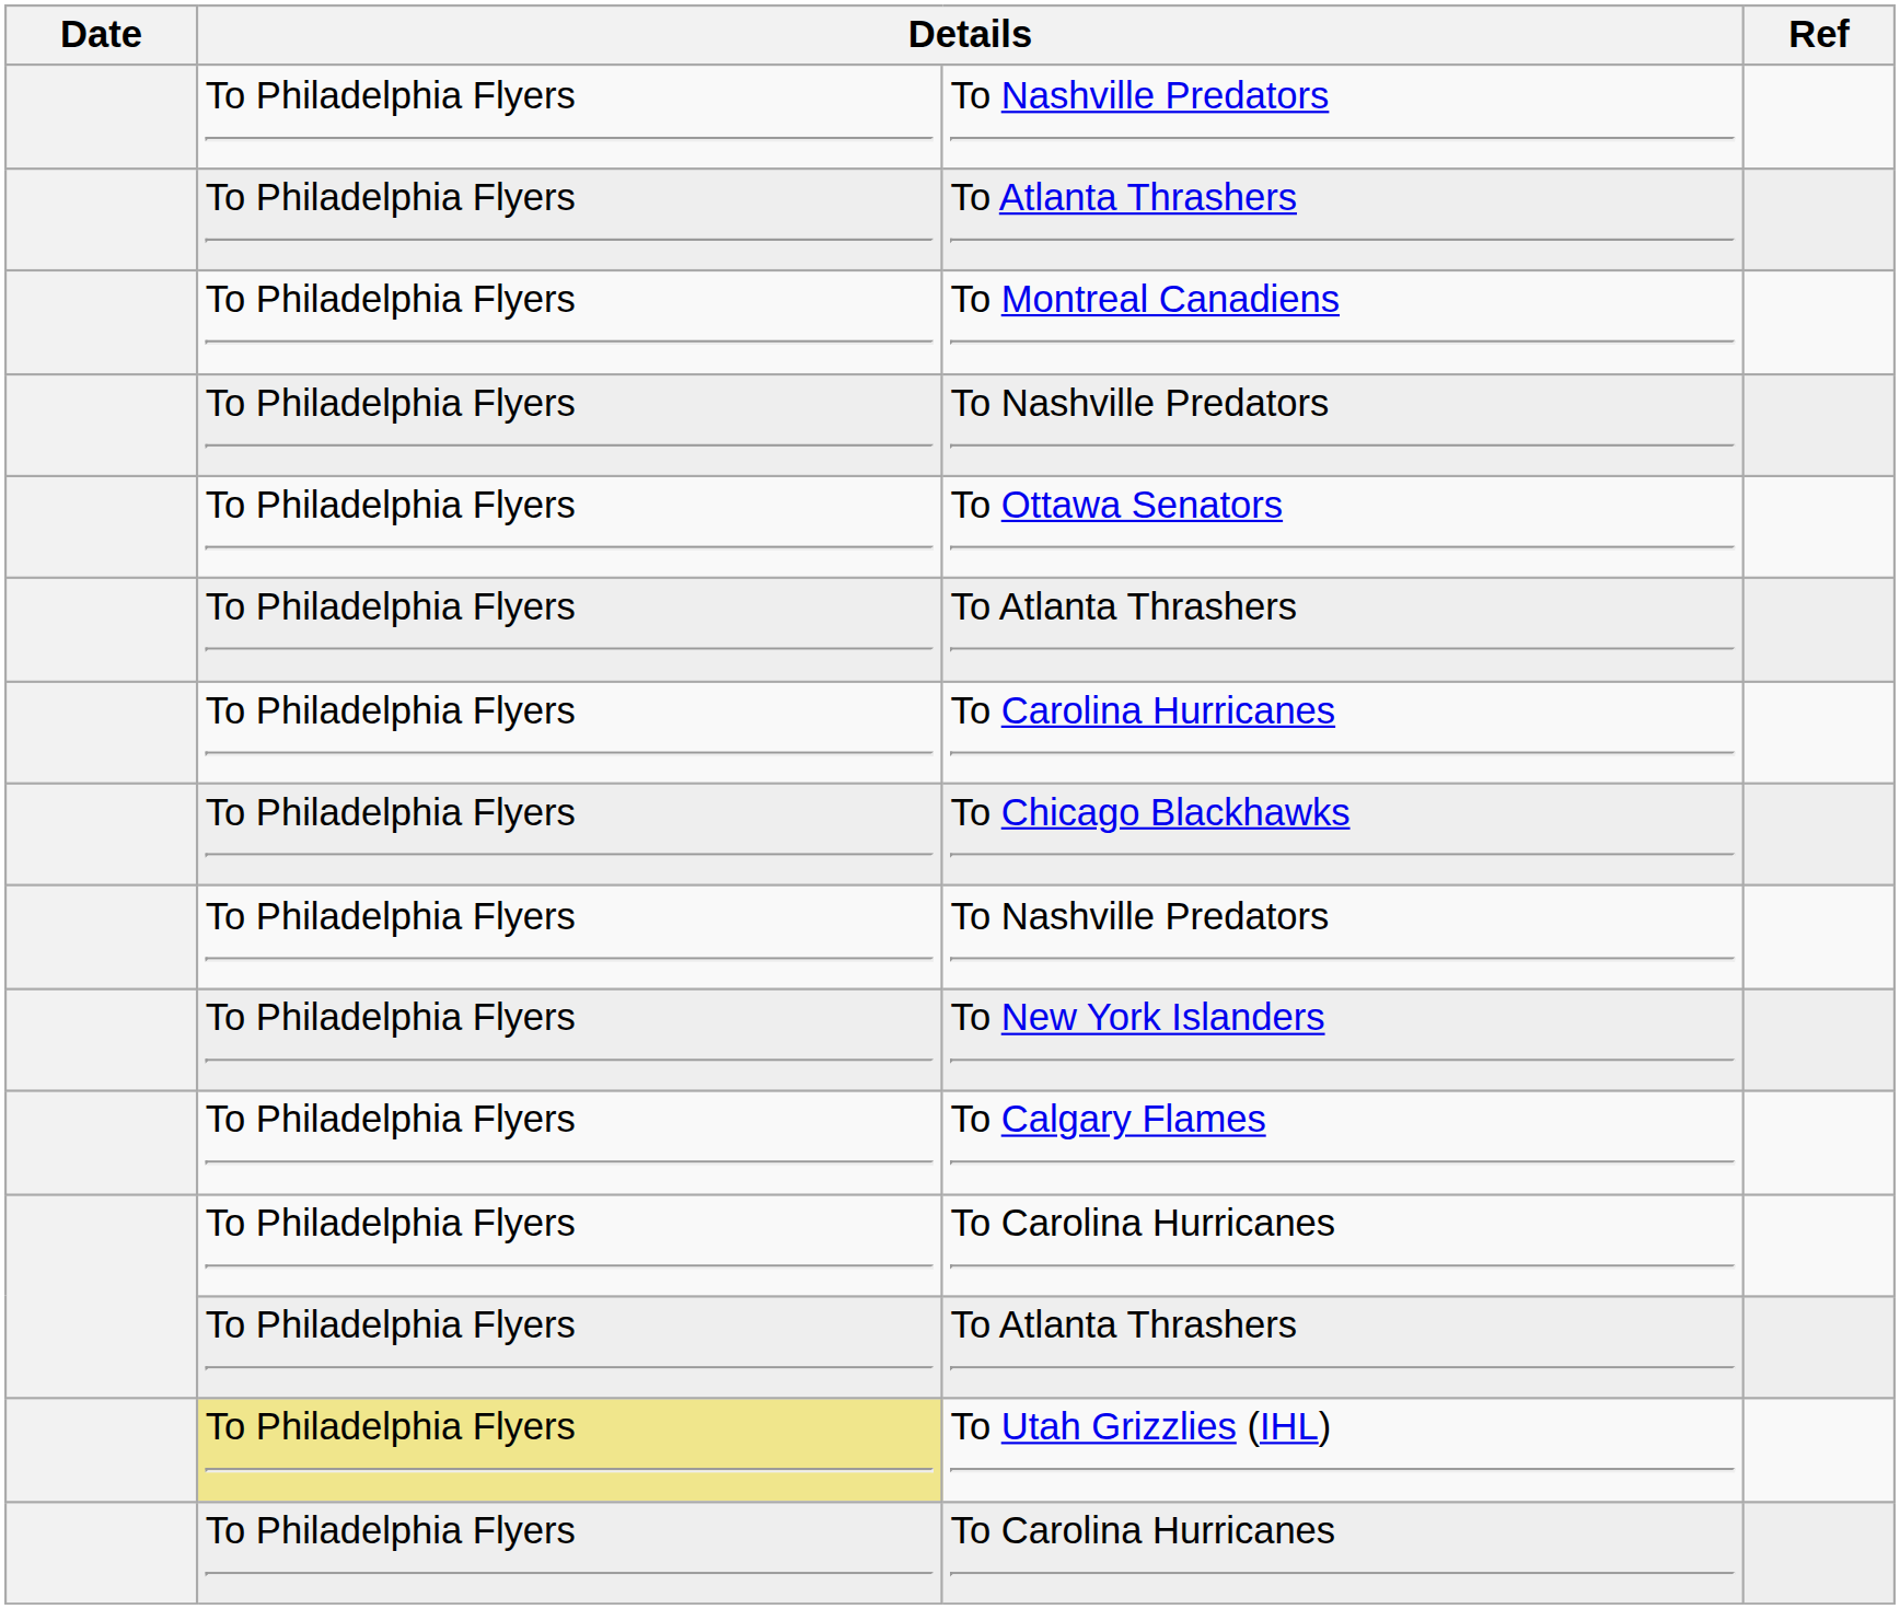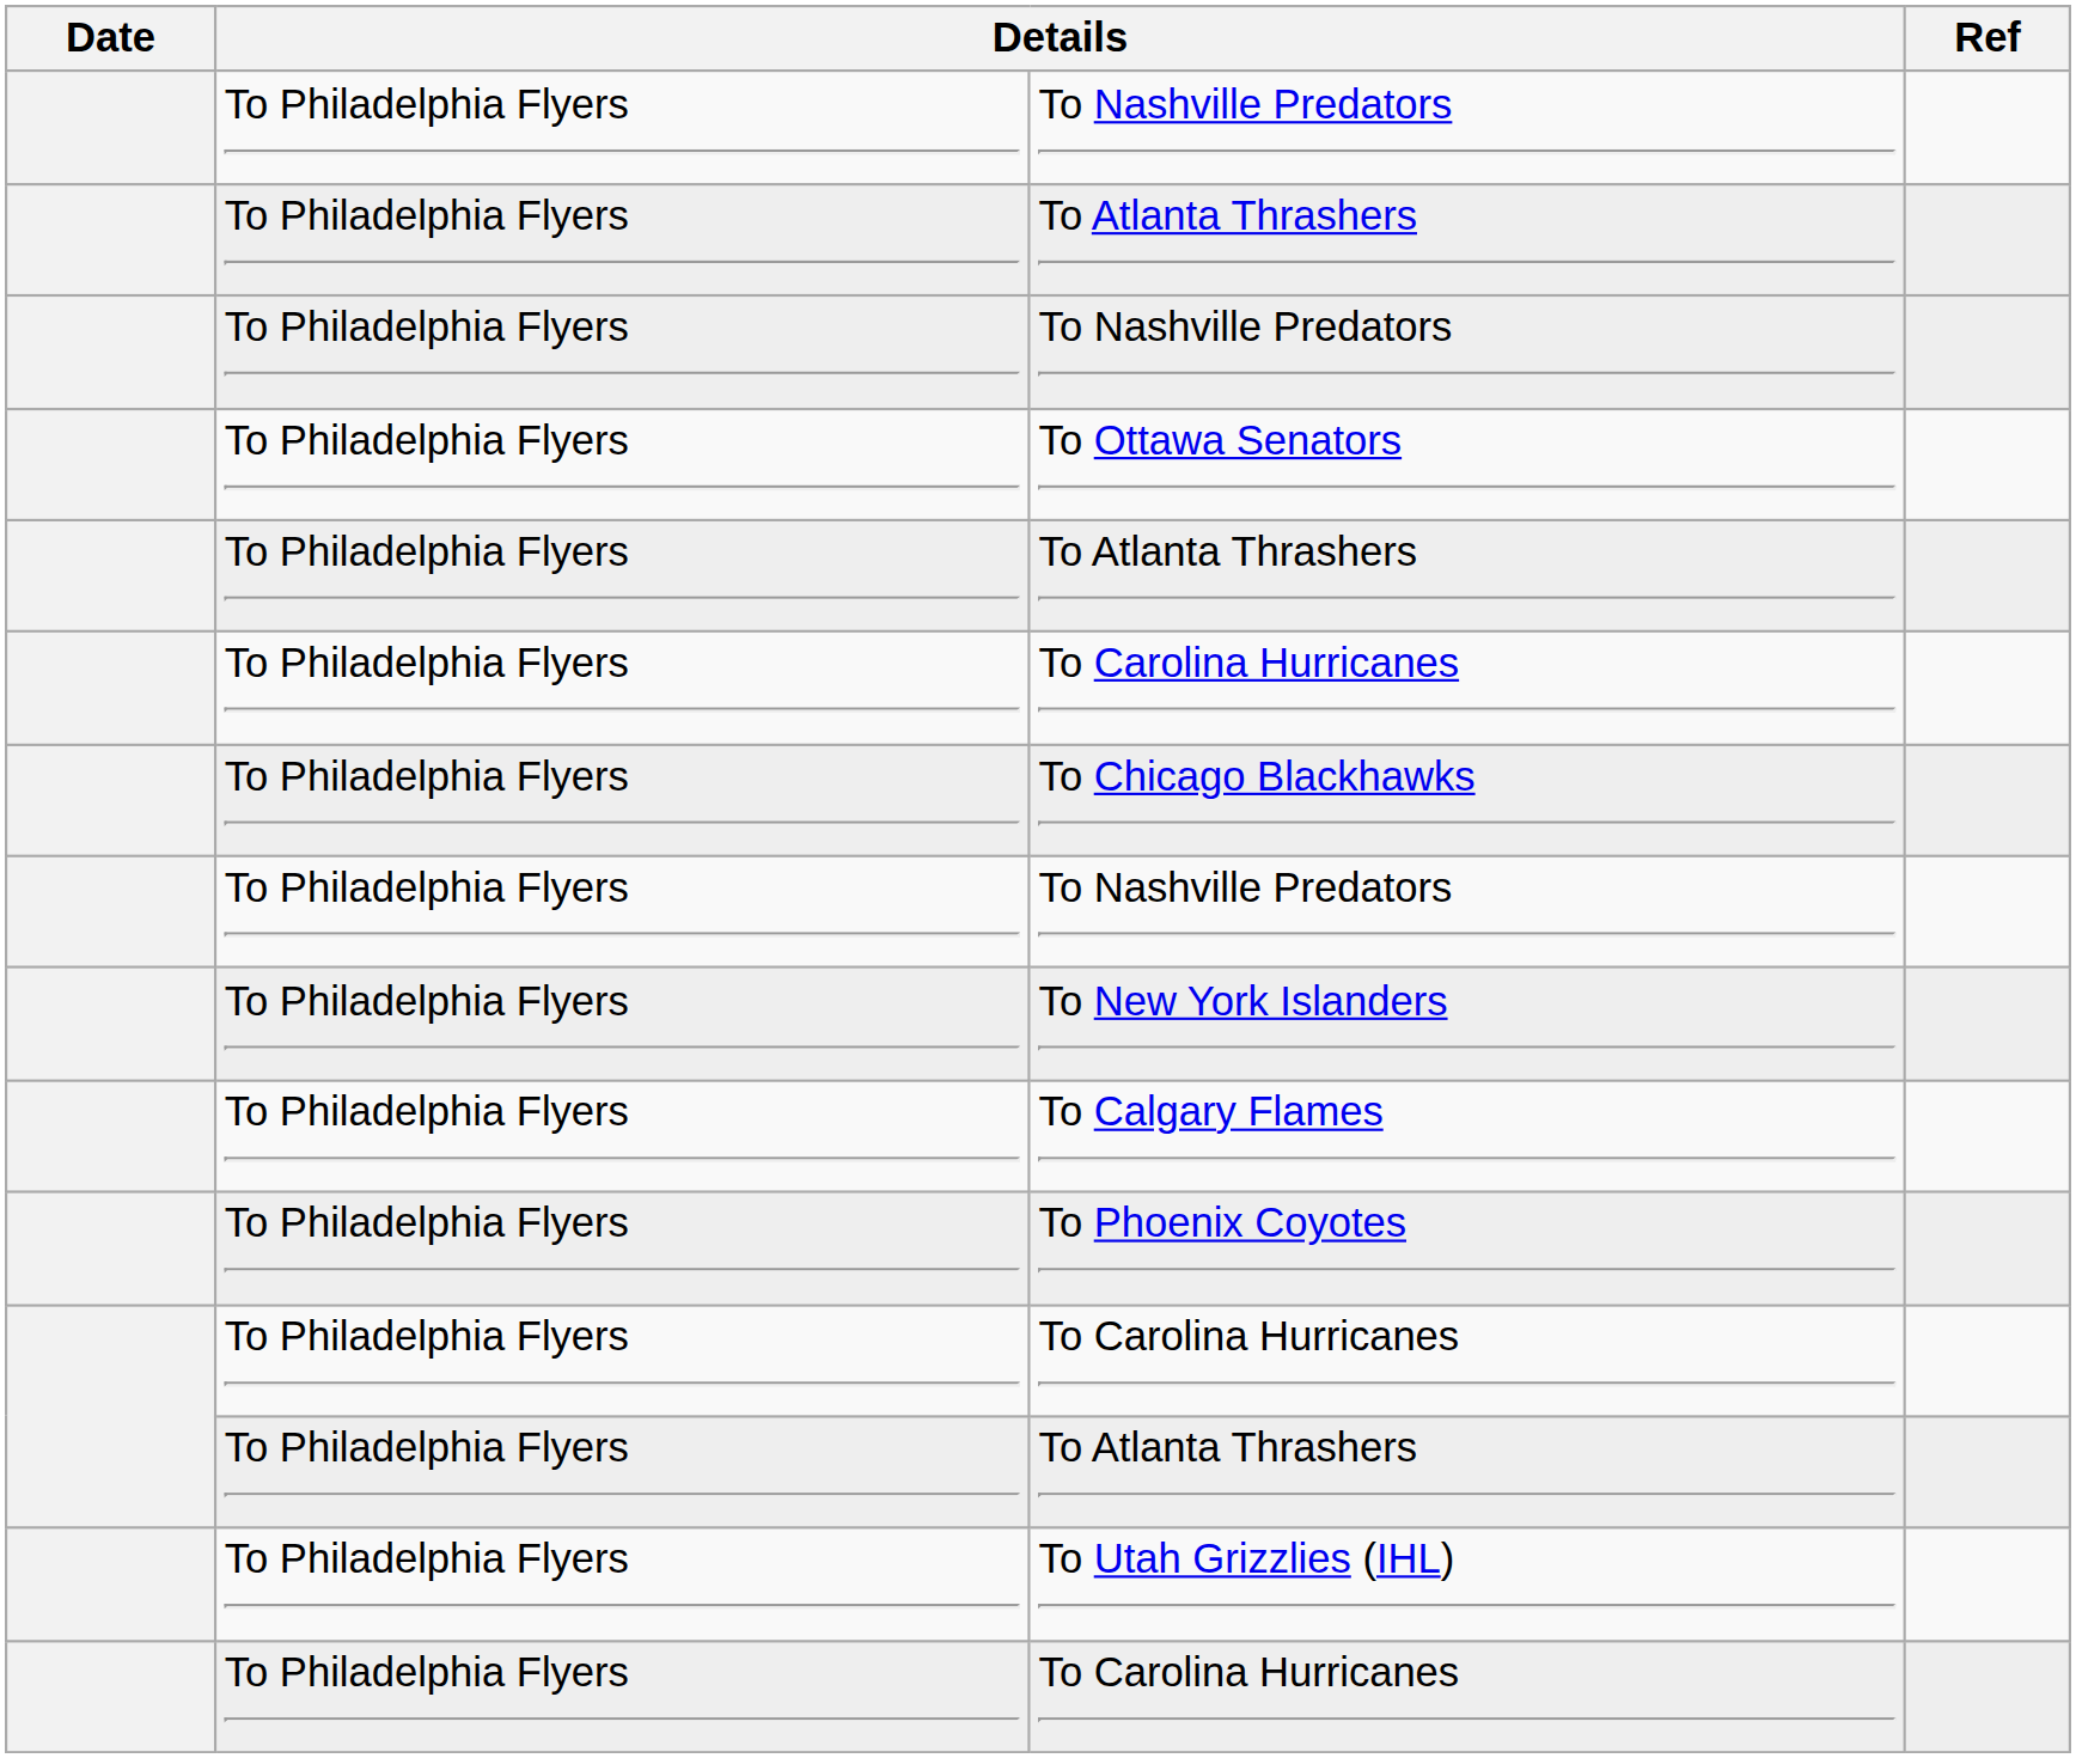- row: To Philadelphia Flyers | To Montreal Canadiens
+ row: To Philadelphia Flyers | To Phoenix Coyotes
To Utah Grizzlies (IHL) | column 2: khaki background -> no background
